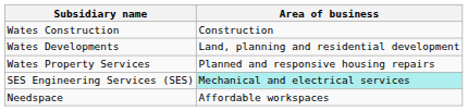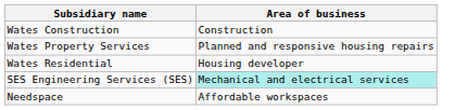- row: Wates Developments | Land, planning and residential development
+ row: Wates Residential | Housing developer
